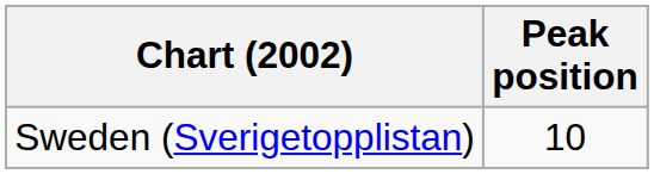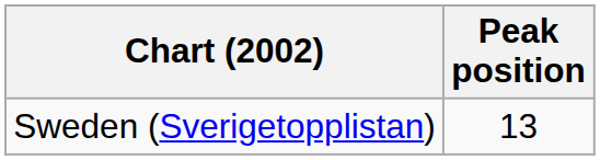Sweden (Sverigetopplistan) | Peak position: 10 -> 13
